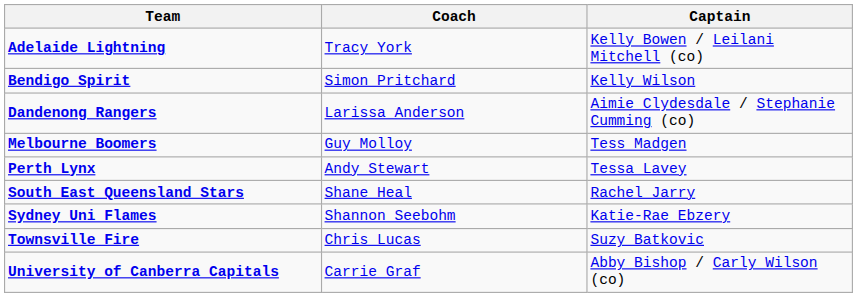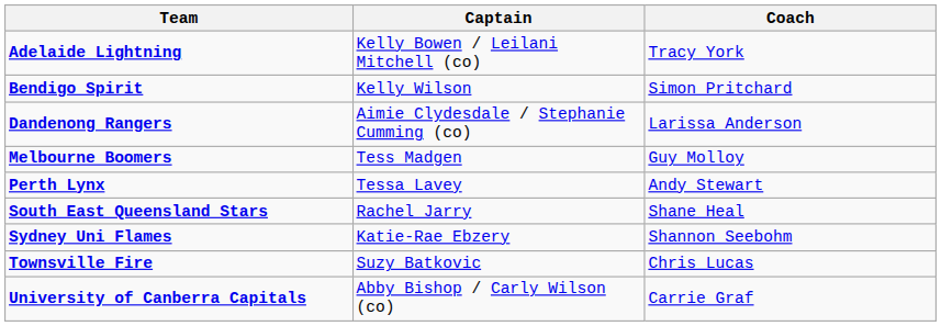columns swapped: Captain <-> Coach
